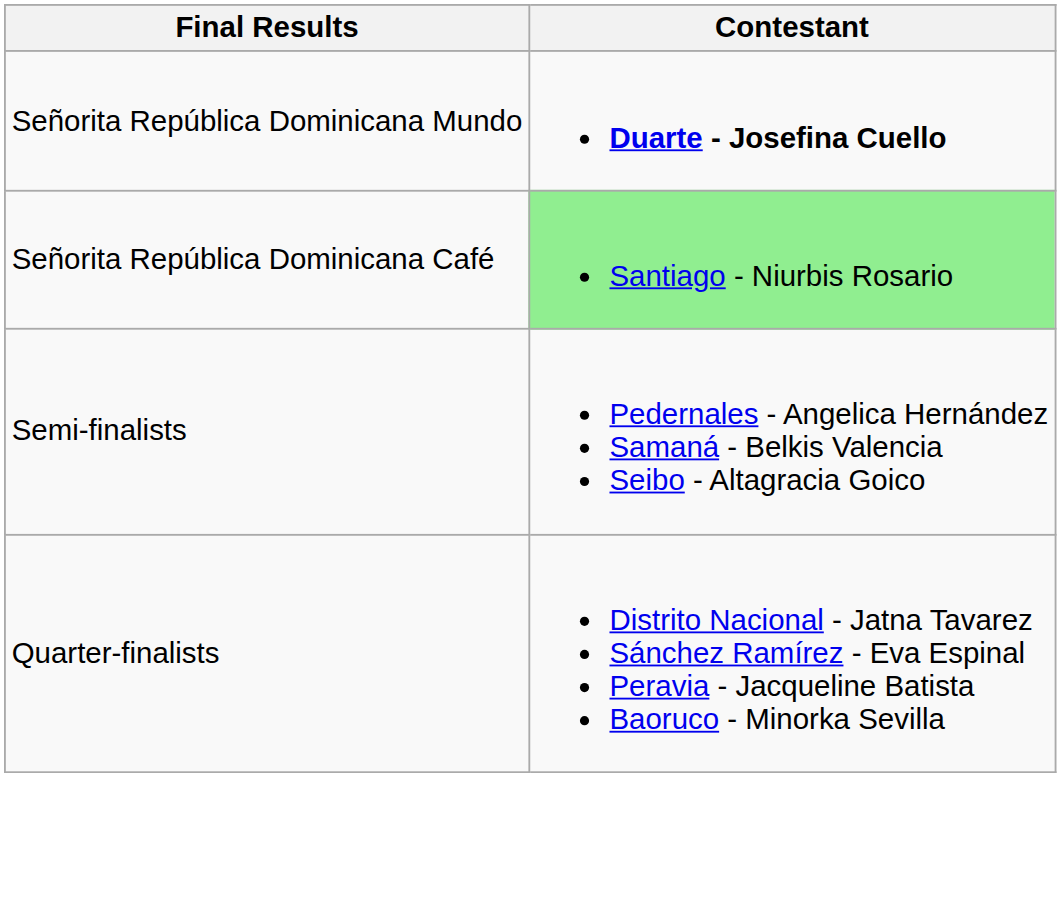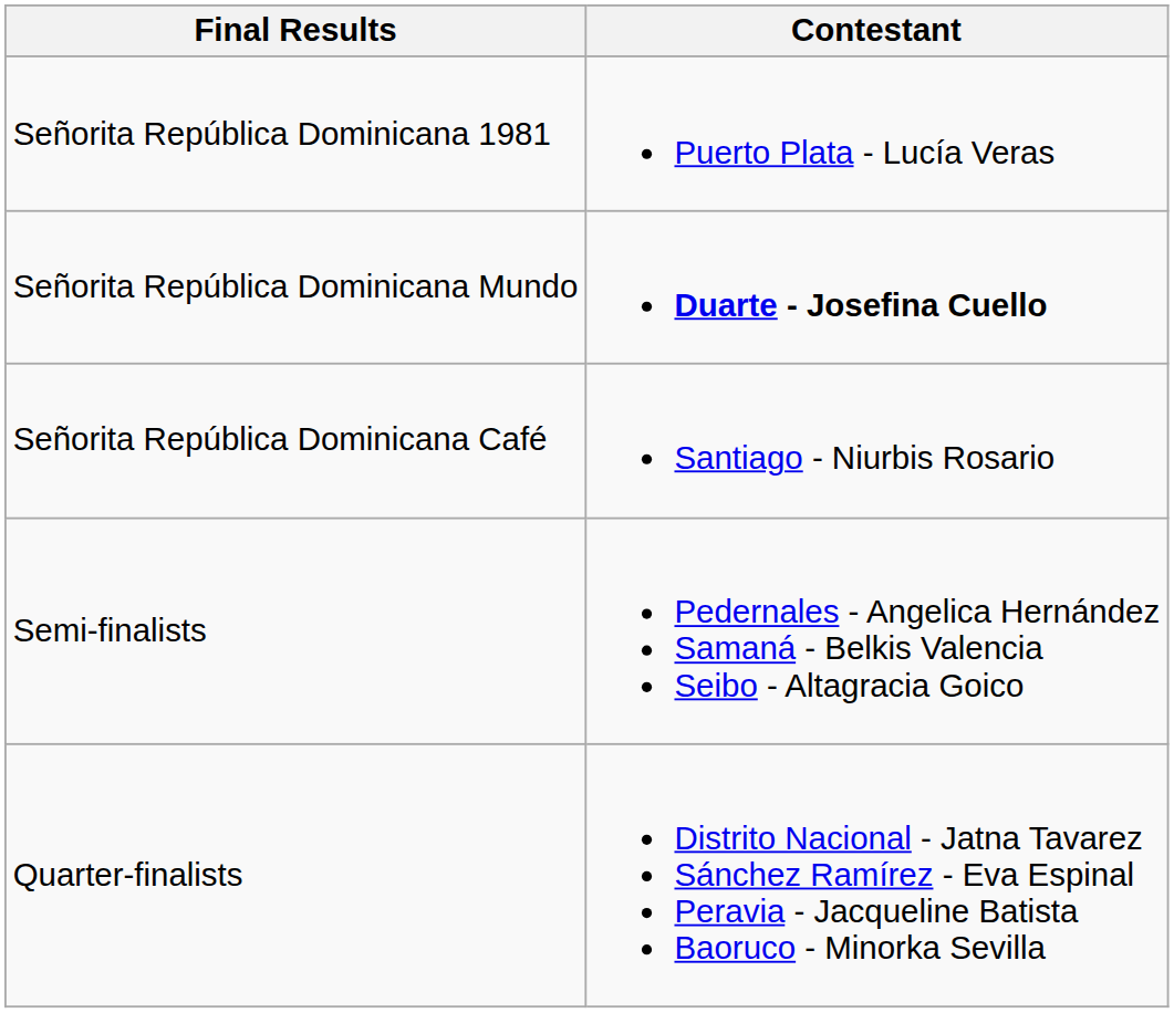+ row: Señorita República Dominicana 1981 | Puerto Plata - Lucía Veras
Señorita República Dominicana Café | Contestant: lightgreen background -> no background
